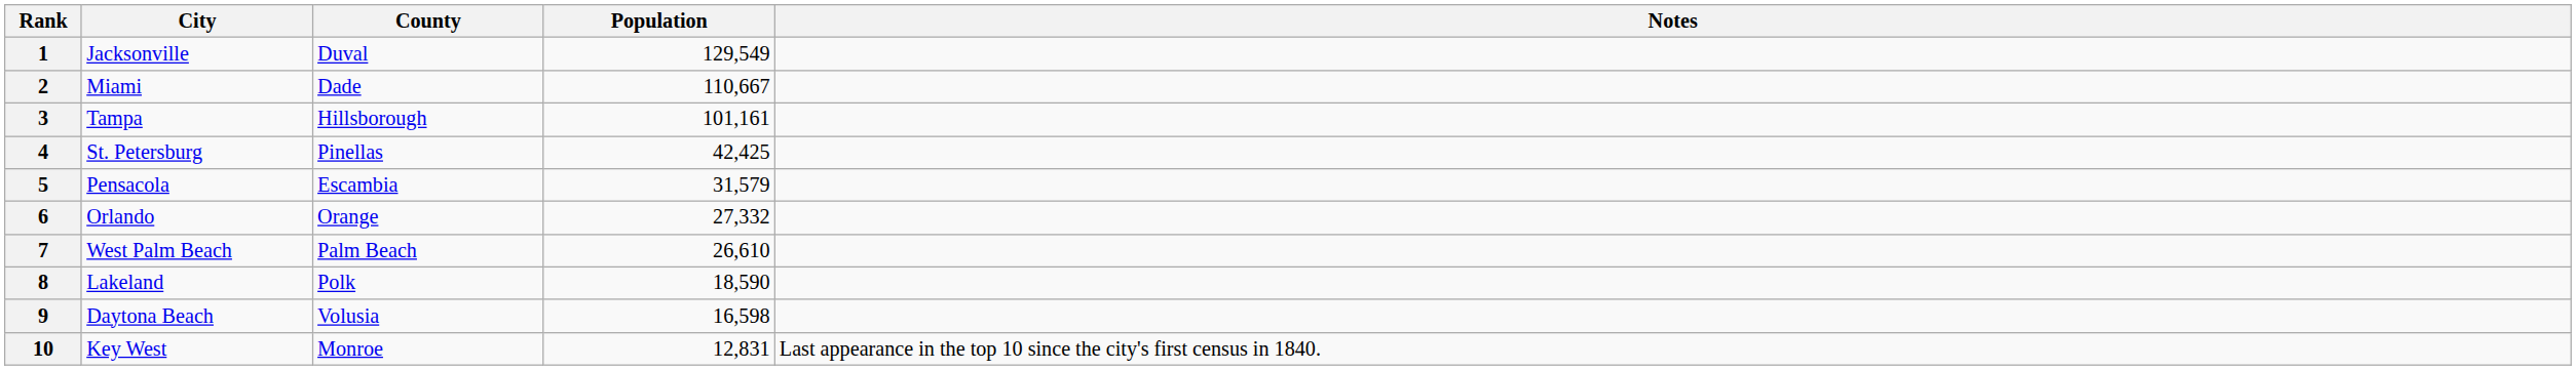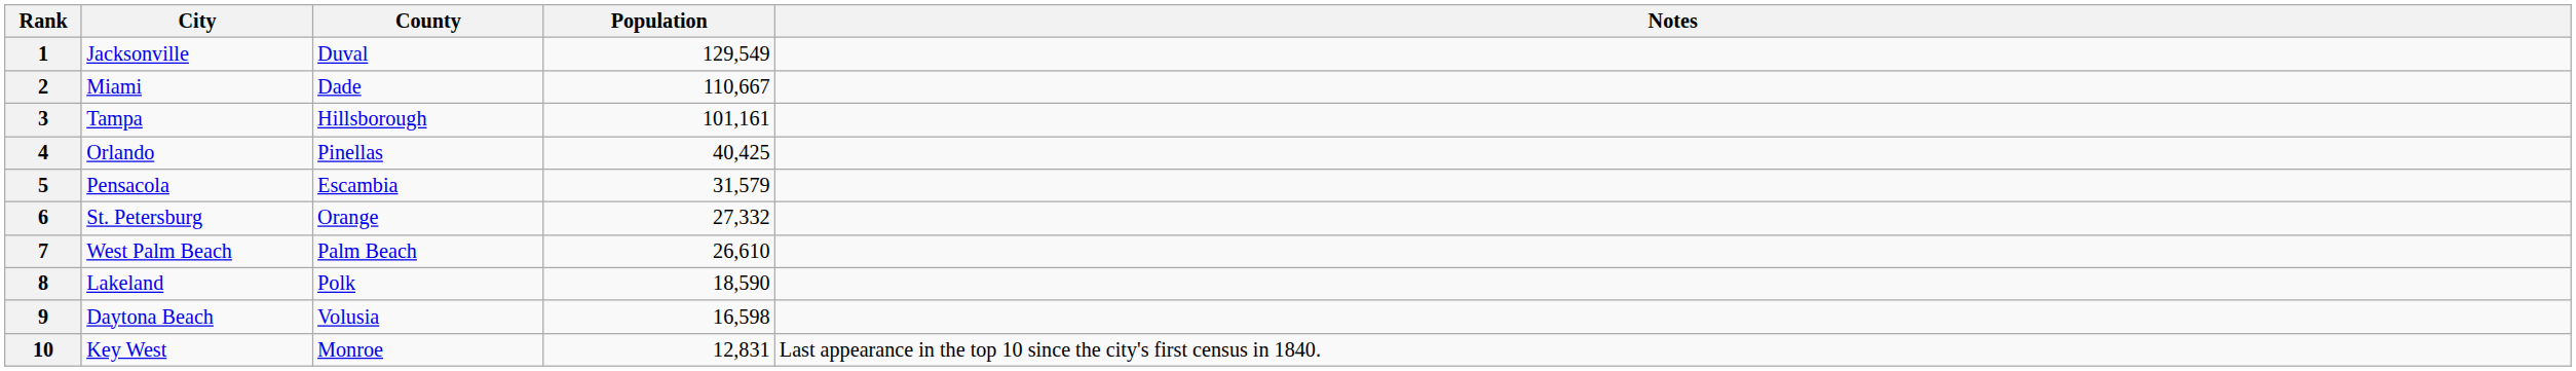4 | City: St. Petersburg -> Orlando
4 | Population: 42,425 -> 40,425
6 | City: Orlando -> St. Petersburg
